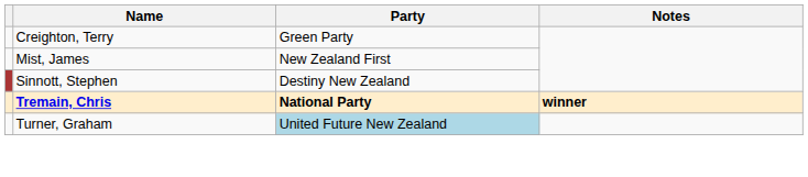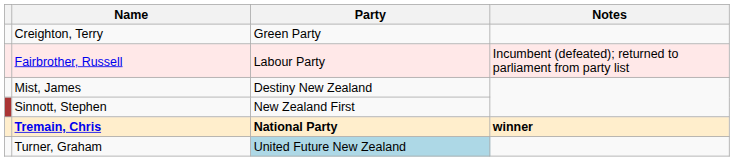+ row: Fairbrother, Russell | Labour Party | Incumbent (defeated); returned to parliament from party list
Mist, James | Party: New Zealand First -> Destiny New Zealand
Sinnott, Stephen | Party: Destiny New Zealand -> New Zealand First
